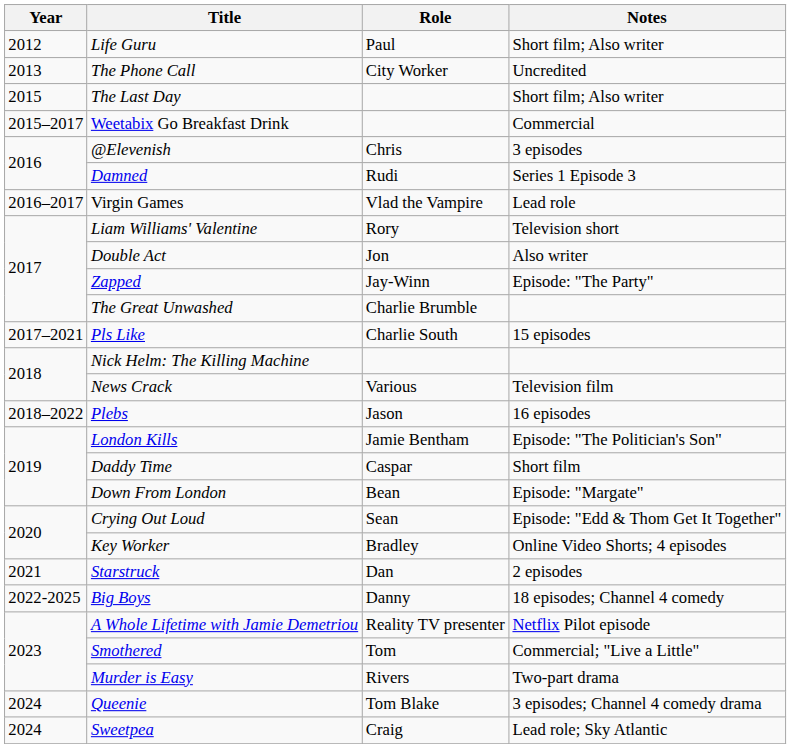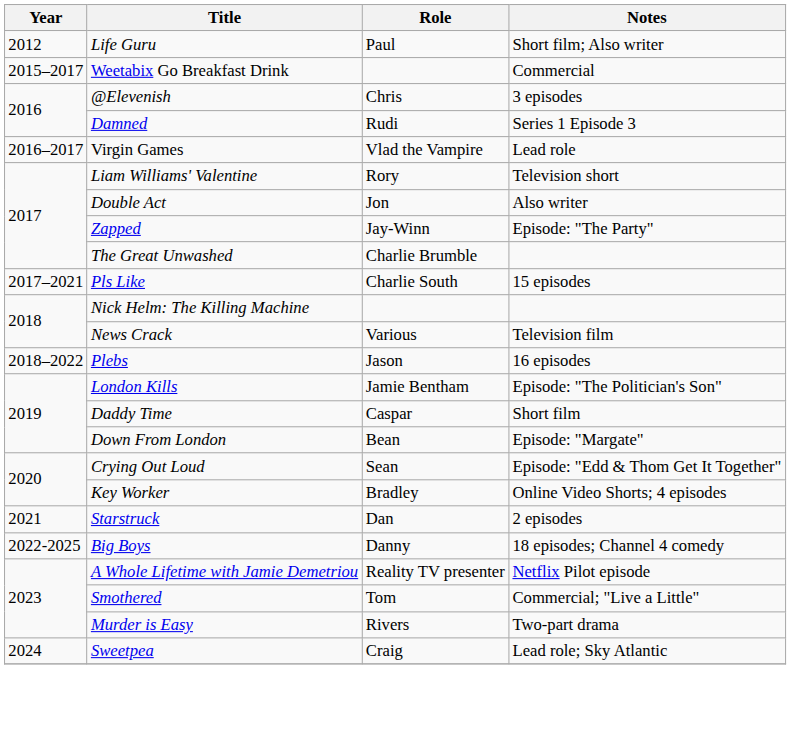- row: 2013 | The Phone Call | City Worker | Uncredited
- row: 2015 | The Last Day | Short film; Also writer
- row: 2024 | Queenie | Tom Blake | 3 episodes; Channel 4 comedy drama
